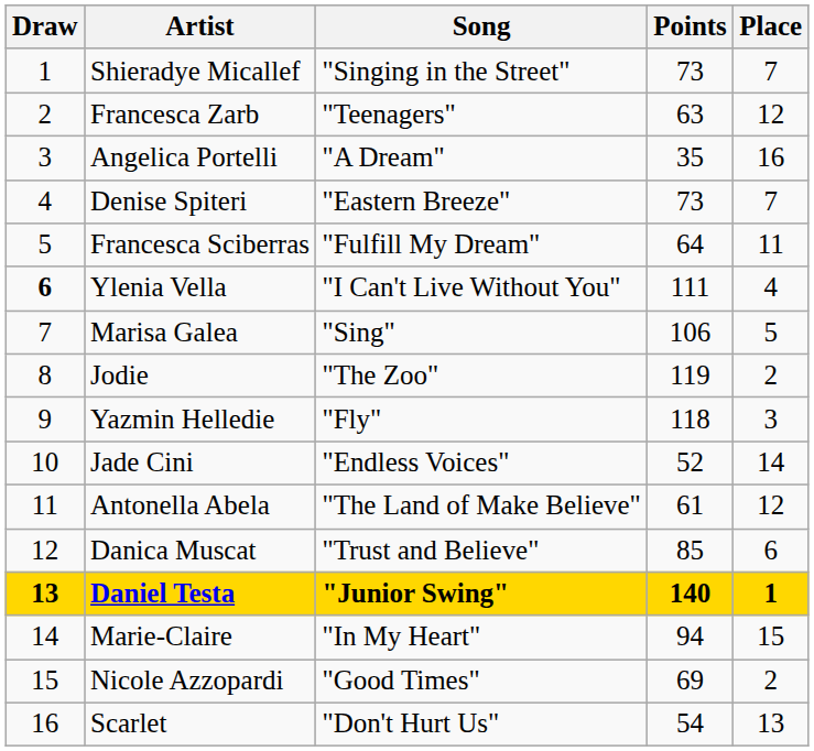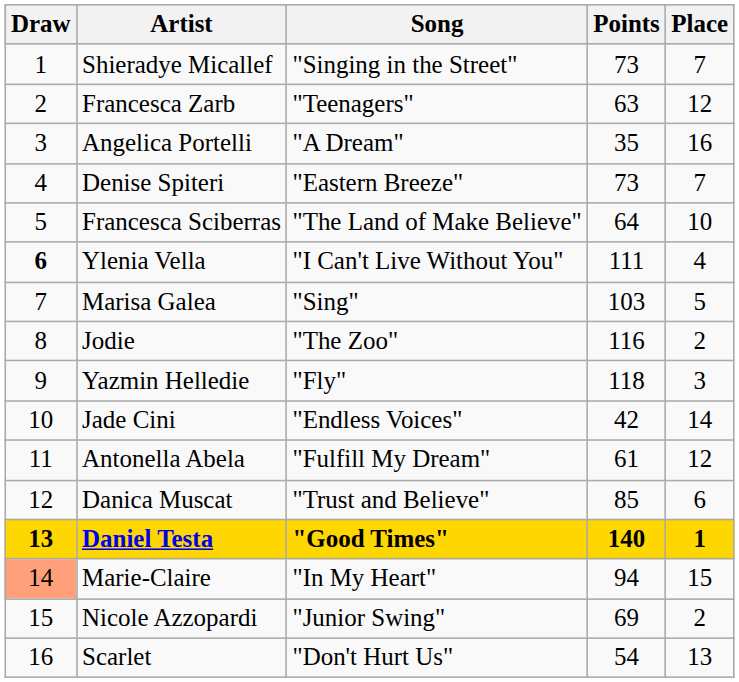Francesca Sciberras | Song: "Fulfill My Dream" -> "The Land of Make Believe"
Francesca Sciberras | Place: 11 -> 10
Marisa Galea | Points: 106 -> 103
Jodie | Points: 119 -> 116
Jade Cini | Points: 52 -> 42
Antonella Abela | Song: "The Land of Make Believe" -> "Fulfill My Dream"
Daniel Testa | Song: "Junior Swing" -> "Good Times"
Marie-Claire | Draw: no background -> lightsalmon background
Nicole Azzopardi | Song: "Good Times" -> "Junior Swing"
